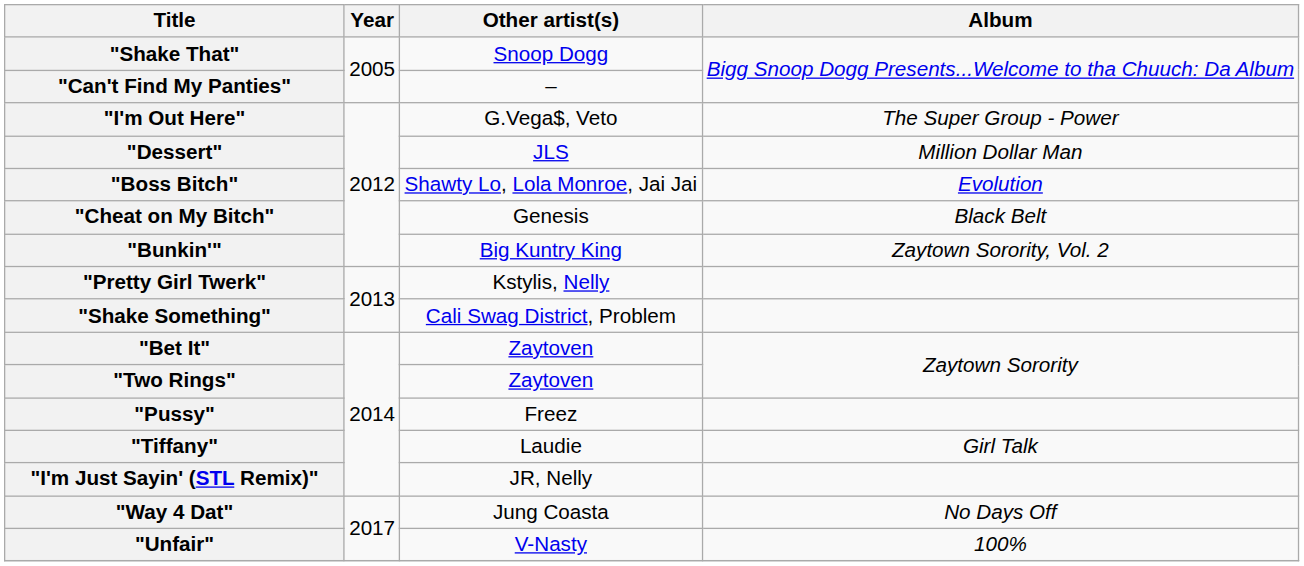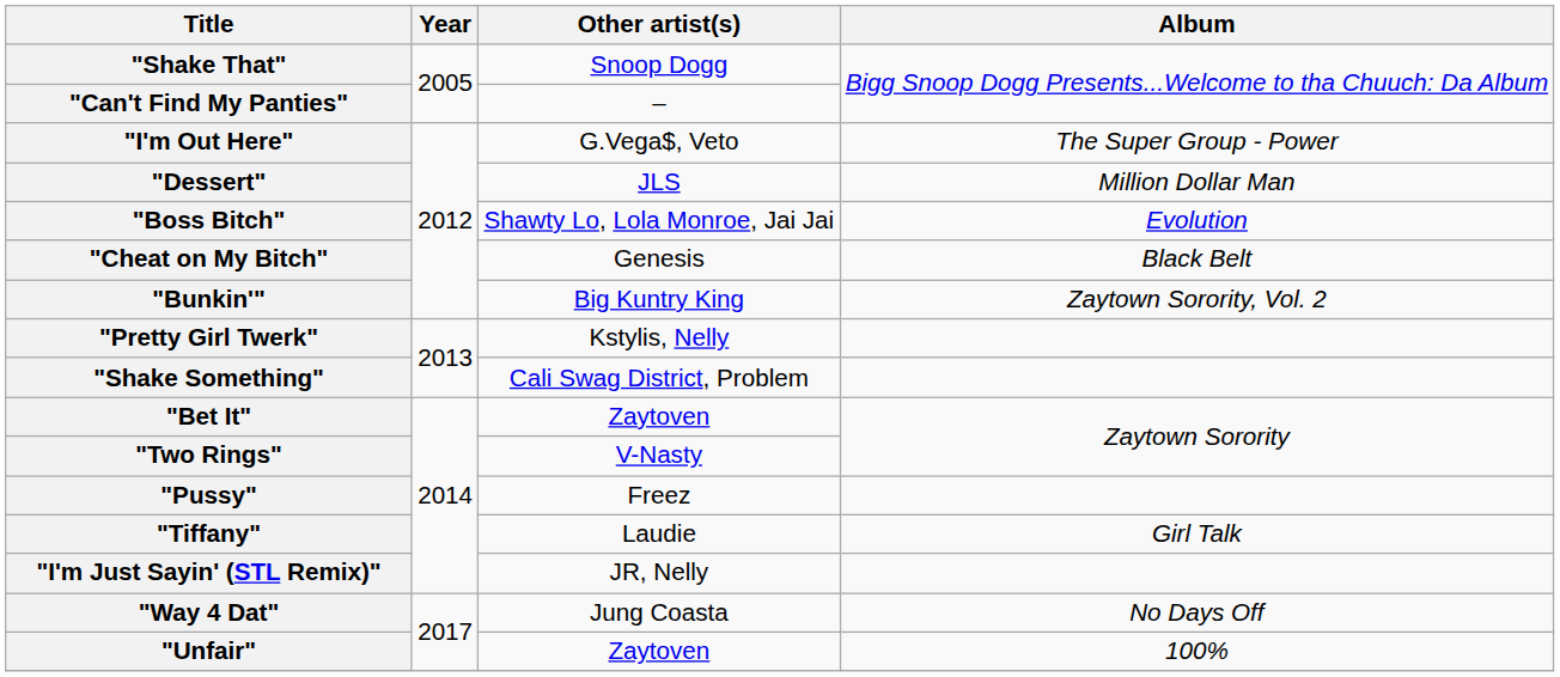"Two Rings" | Other artist(s): Zaytoven -> V-Nasty
"Unfair" | Other artist(s): V-Nasty -> Zaytoven
